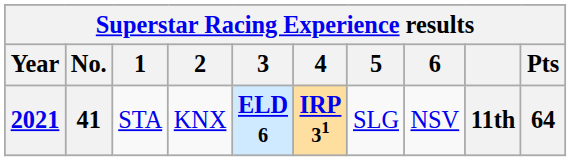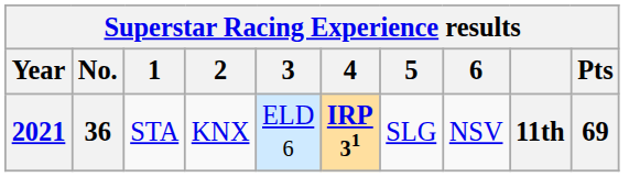2021 | No.: 41 -> 36
2021 | 3: bold -> normal
2021 | Pts: 64 -> 69
